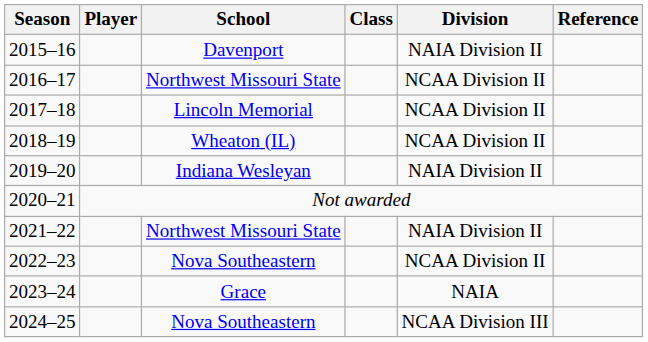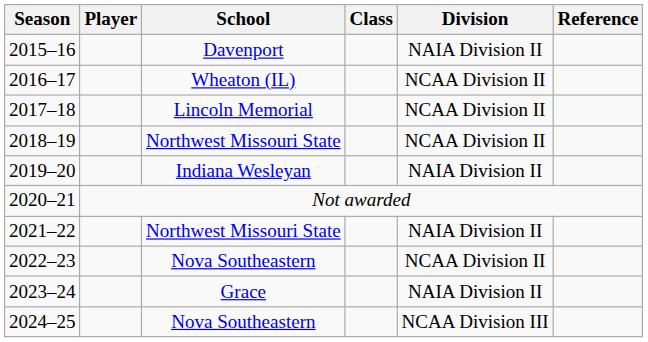2016–17 | School: Northwest Missouri State -> Wheaton (IL)
2018–19 | School: Wheaton (IL) -> Northwest Missouri State
2023–24 | Division: NAIA -> NAIA Division II
